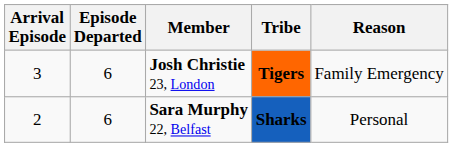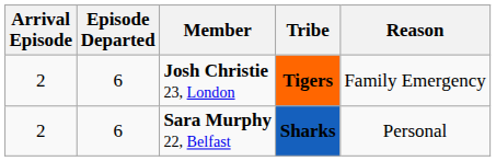Josh Christie 23, London | Arrival Episode: 3 -> 2
